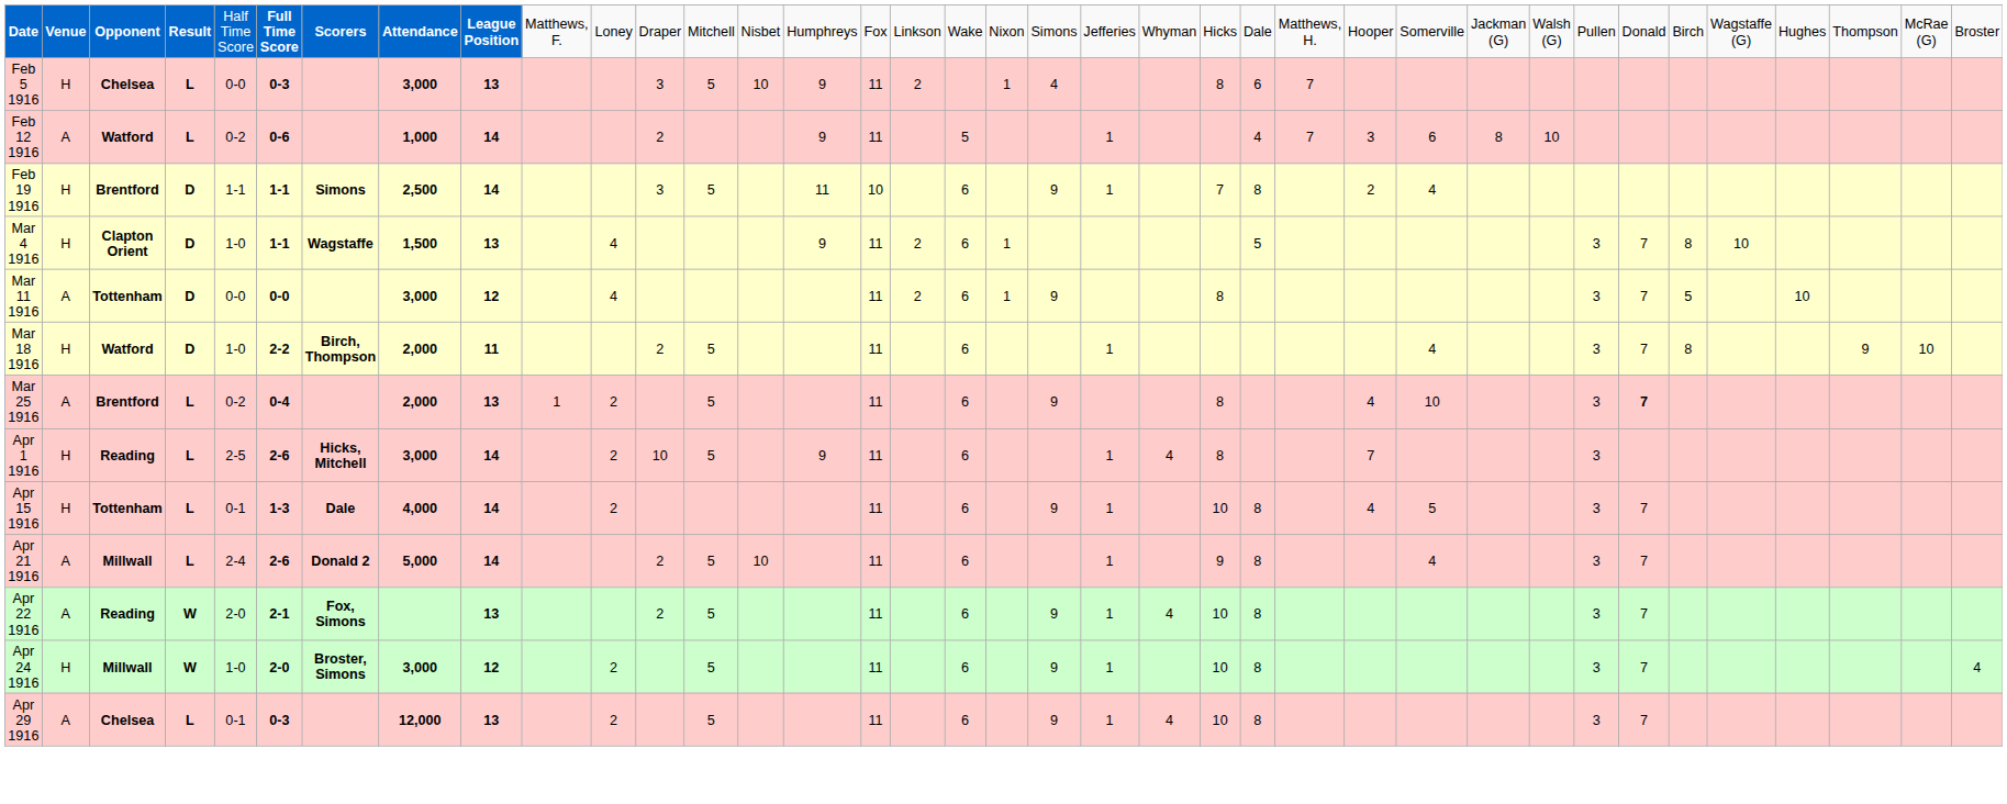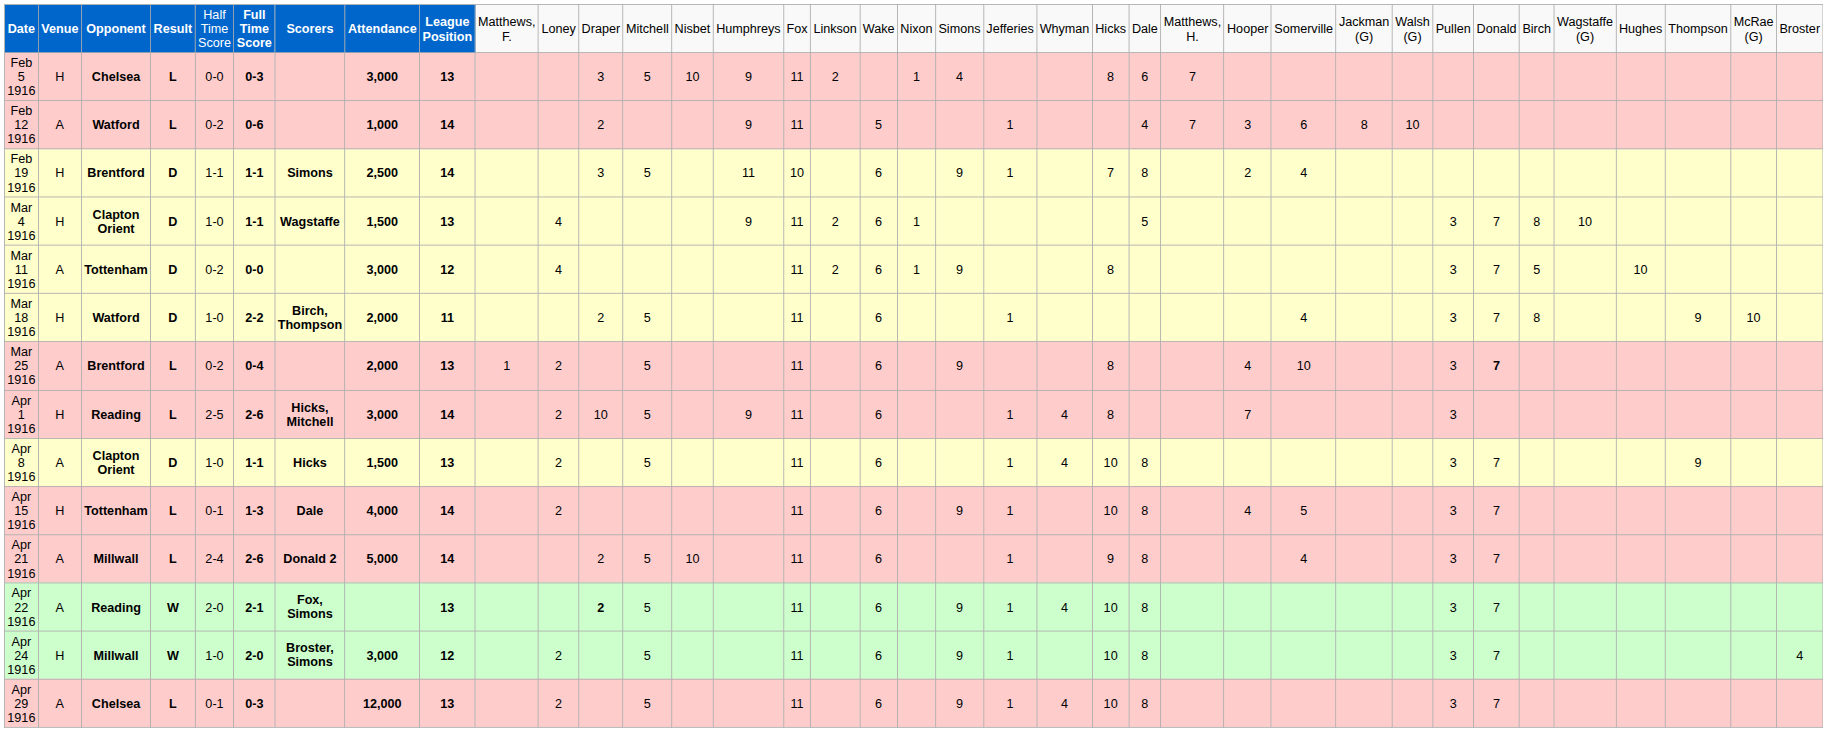Mar 11 1916 | column 5: 0-0 -> 0-2
+ row: Apr 8 1916 | A | Clapton Orient | D | 1-0 | 1-1 | Hicks | 1,500 | 13 | 2 | 5 | 11 | 6 | 1 | 4 | 10 | 8 | 3 | 7 | 9
Apr 22 1916 | column 12: normal -> bold
